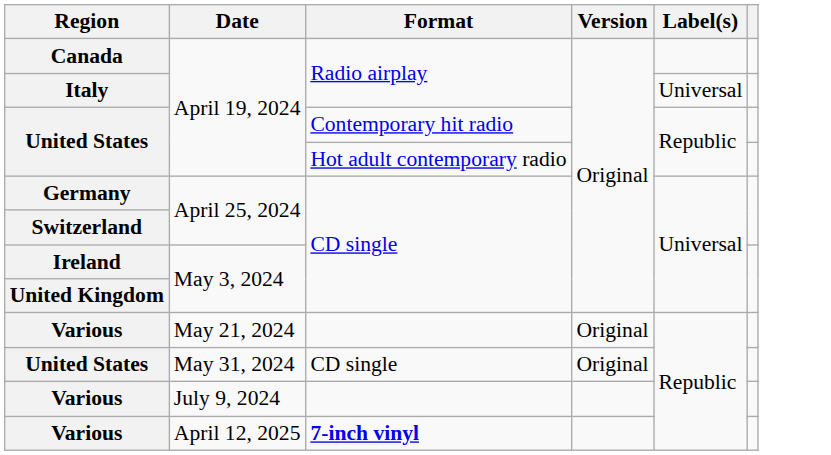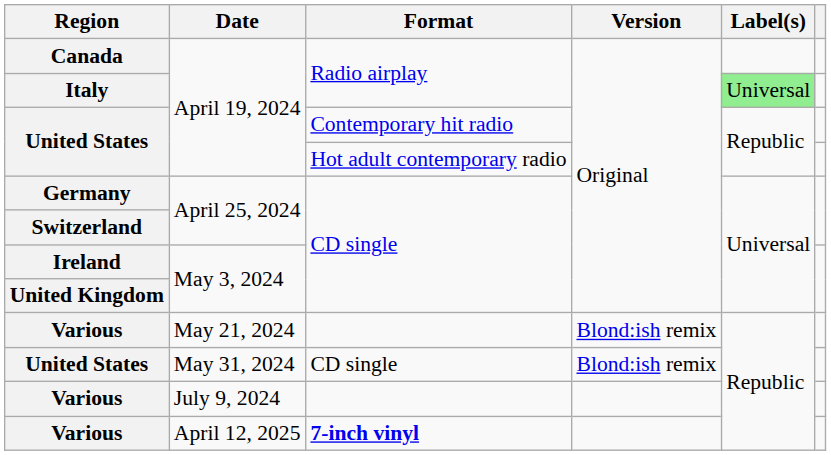Italy / April 19, 2024 | Label(s): no background -> lightgreen background
May 21, 2024 | Version: Original -> Blond:ish remix
May 31, 2024 | Version: Original -> Blond:ish remix
